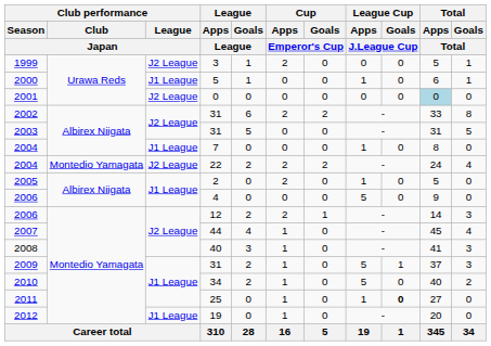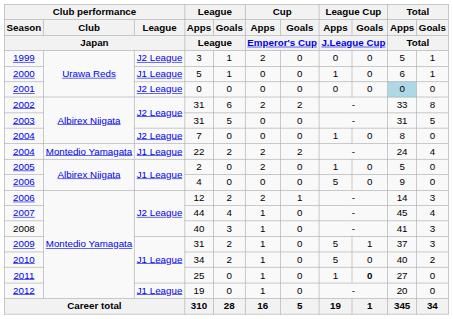2004 / 7 | Club performance / League / Japan: J1 League -> J2 League
2004 / 22 | Club performance / League / Japan: J2 League -> J1 League
